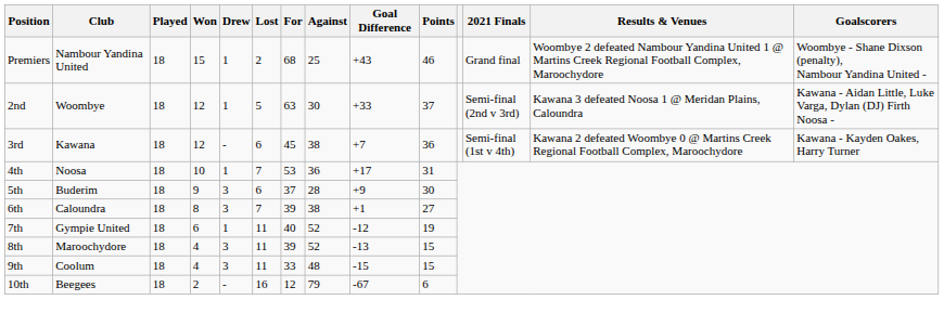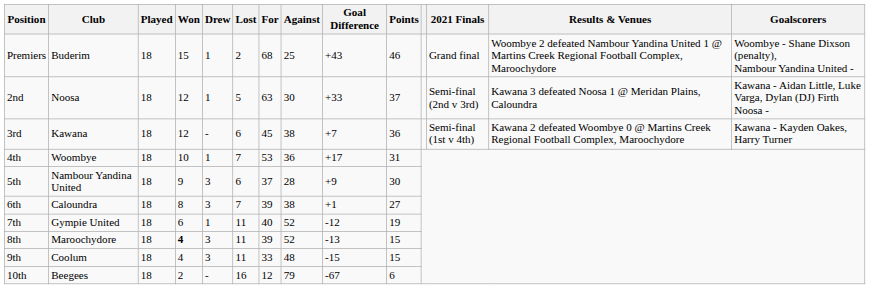Premiers | Club: Nambour Yandina United -> Buderim
2nd | Club: Woombye -> Noosa
4th | Club: Noosa -> Woombye
5th | Club: Buderim -> Nambour Yandina United
8th | Won: normal -> bold
